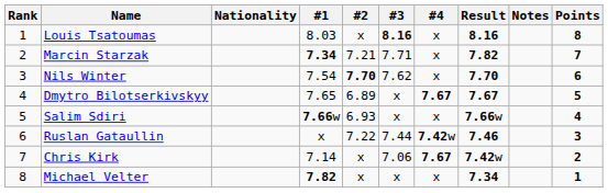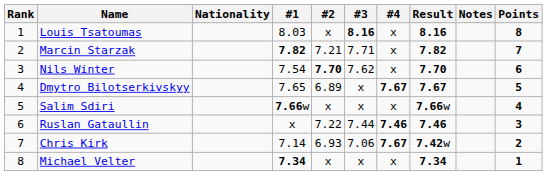Marcin Starzak | #1: 7.34 -> 7.82
Salim Sdiri | #2: 6.93 -> x
Ruslan Gataullin | #4: 7.42w -> 7.46
Chris Kirk | #2: x -> 6.93
Michael Velter | #1: 7.82 -> 7.34
